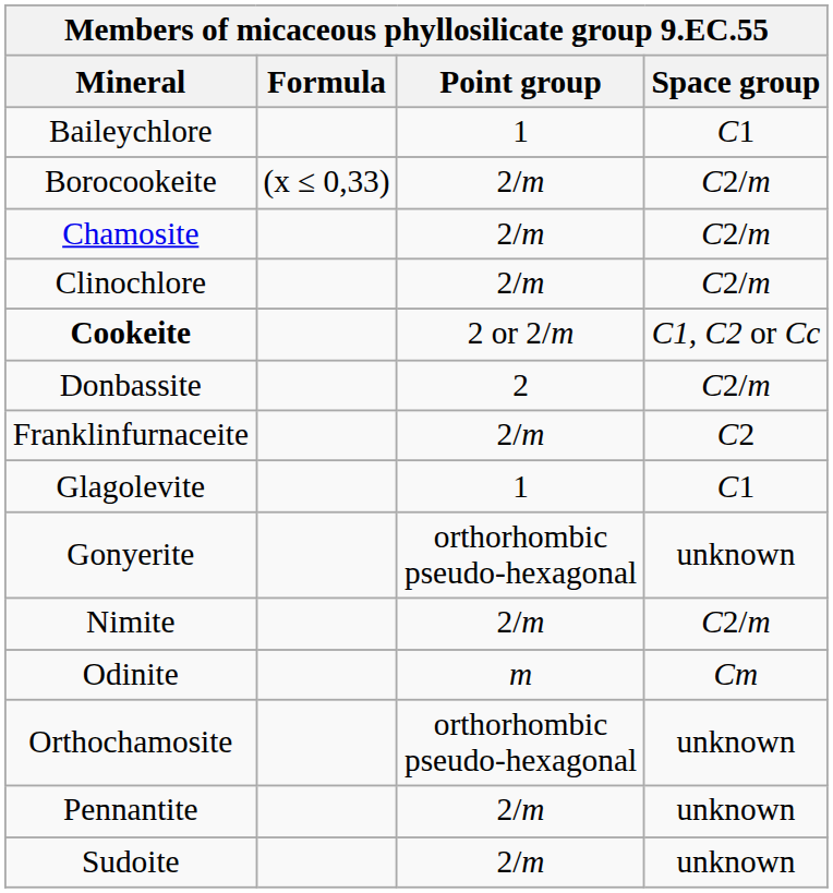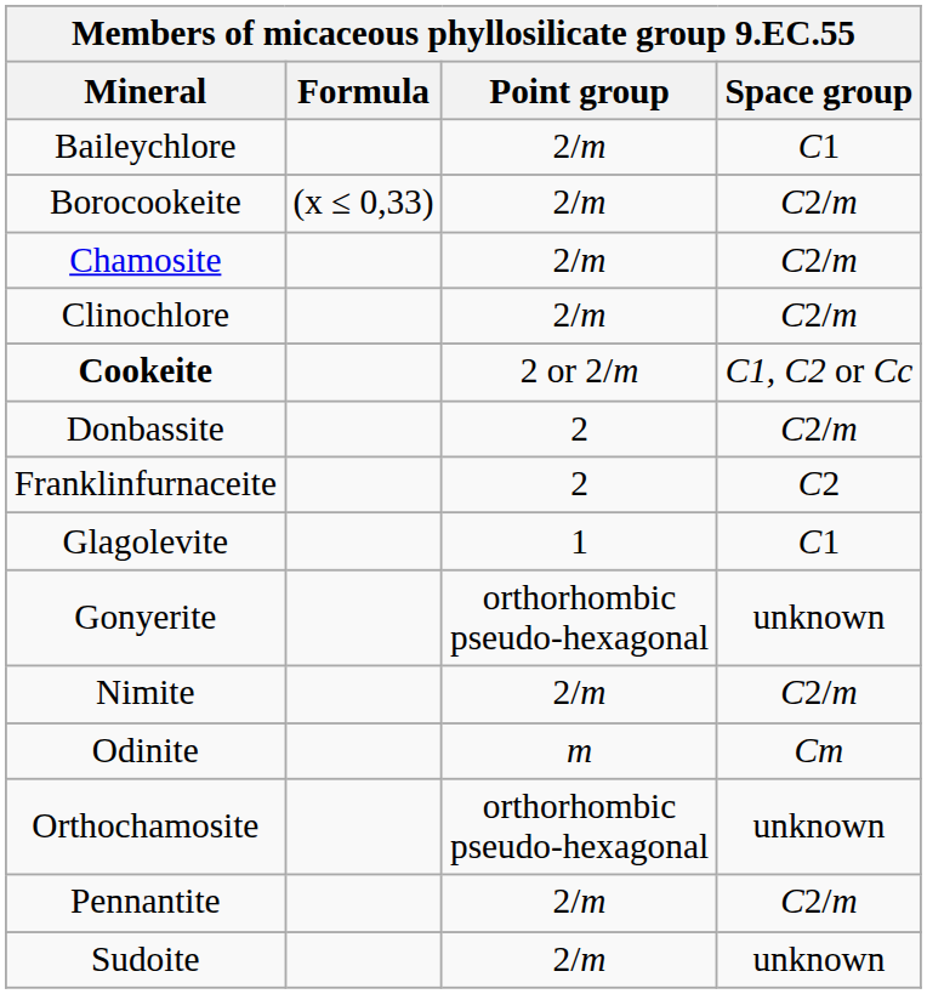Baileychlore | Point group: 1 -> 2/m
Franklinfurnaceite | Point group: 2/m -> 2
Pennantite | Space group: unknown -> C2/m
